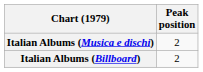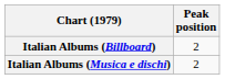rows swapped: Italian Albums (Billboard) <-> Italian Albums (Musica e dischi)
